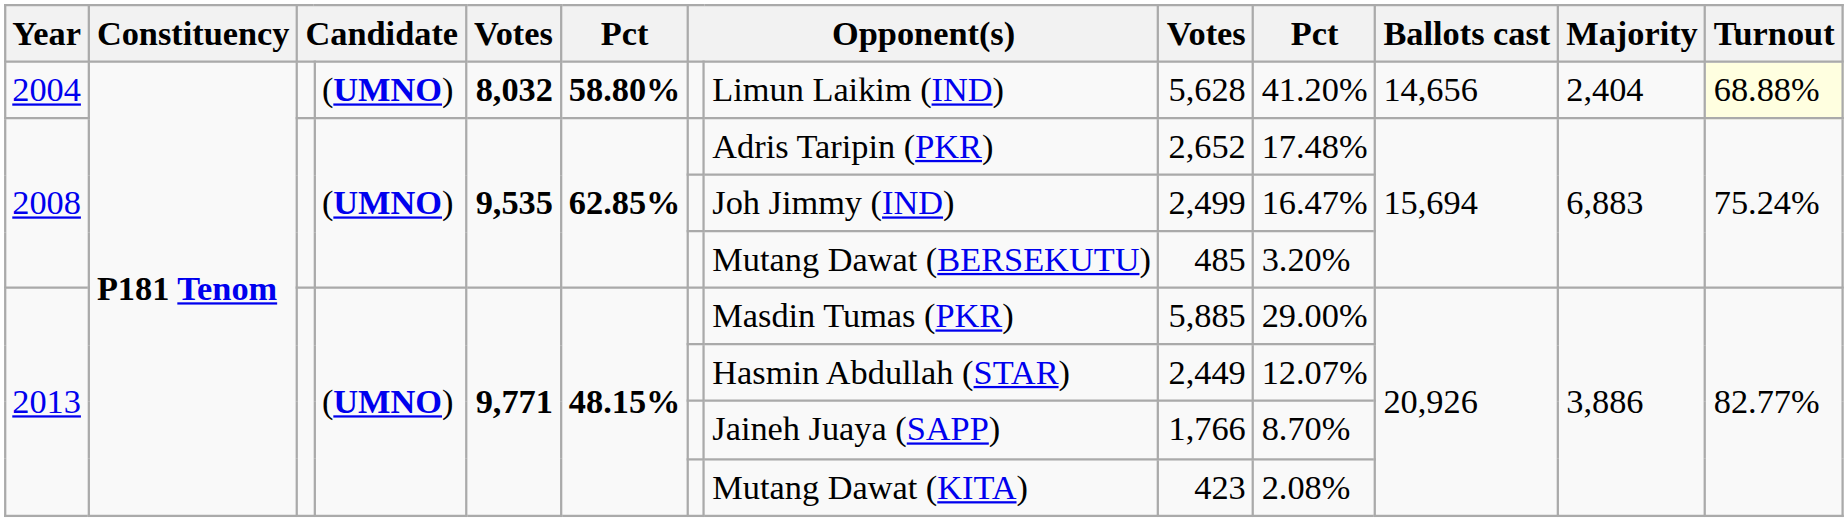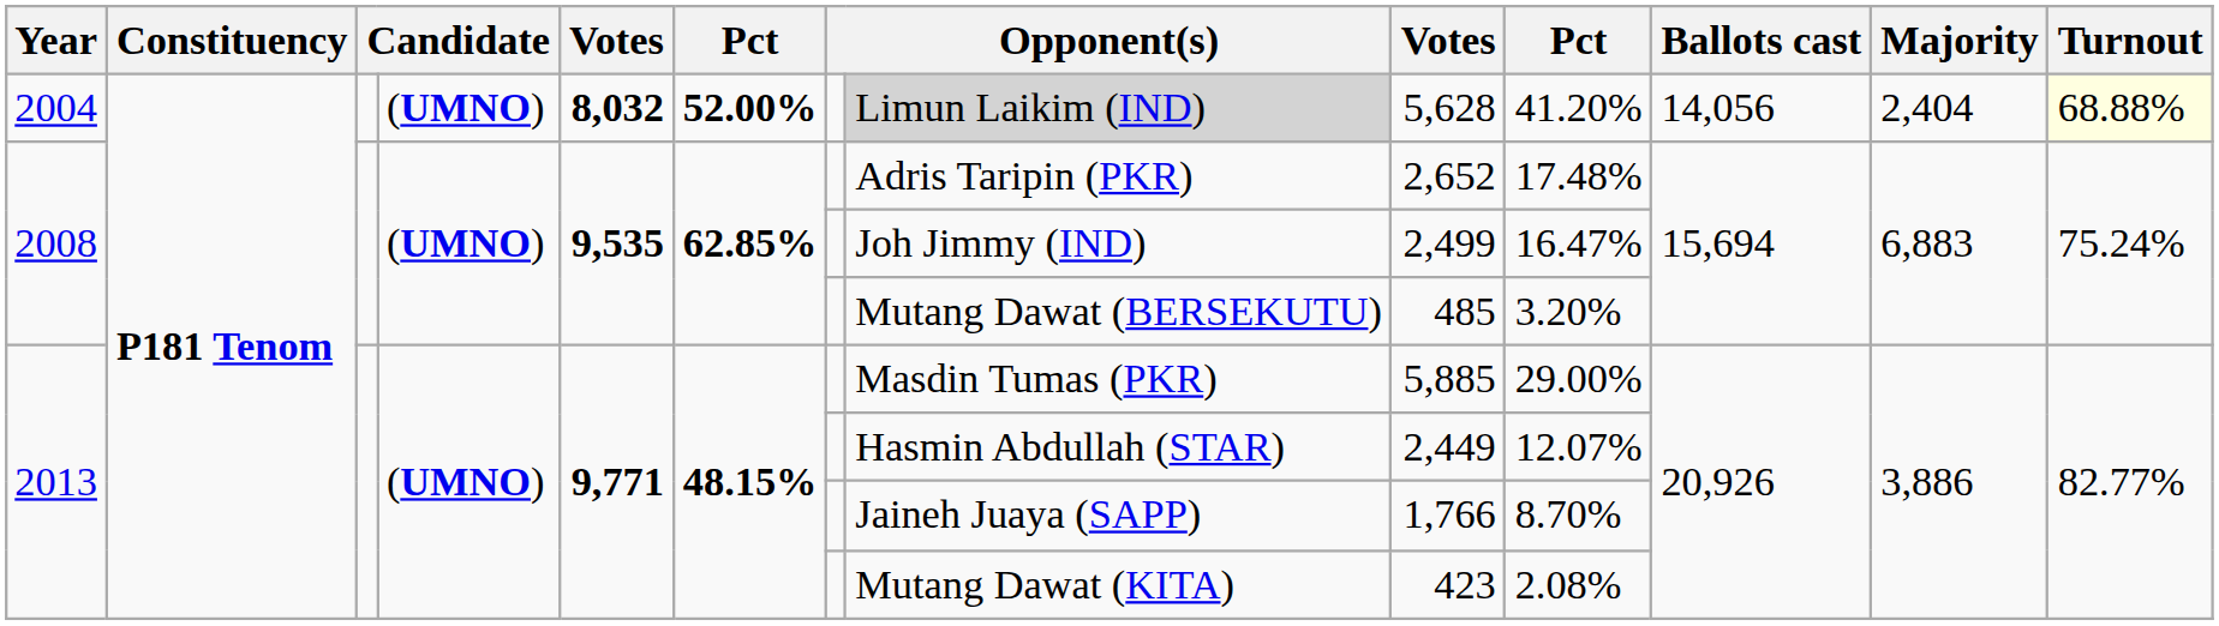2004 | column 6: 58.80% -> 52.00%
2004 | column 8: no background -> lightgrey background
2004 | Ballots cast: 14,656 -> 14,056
